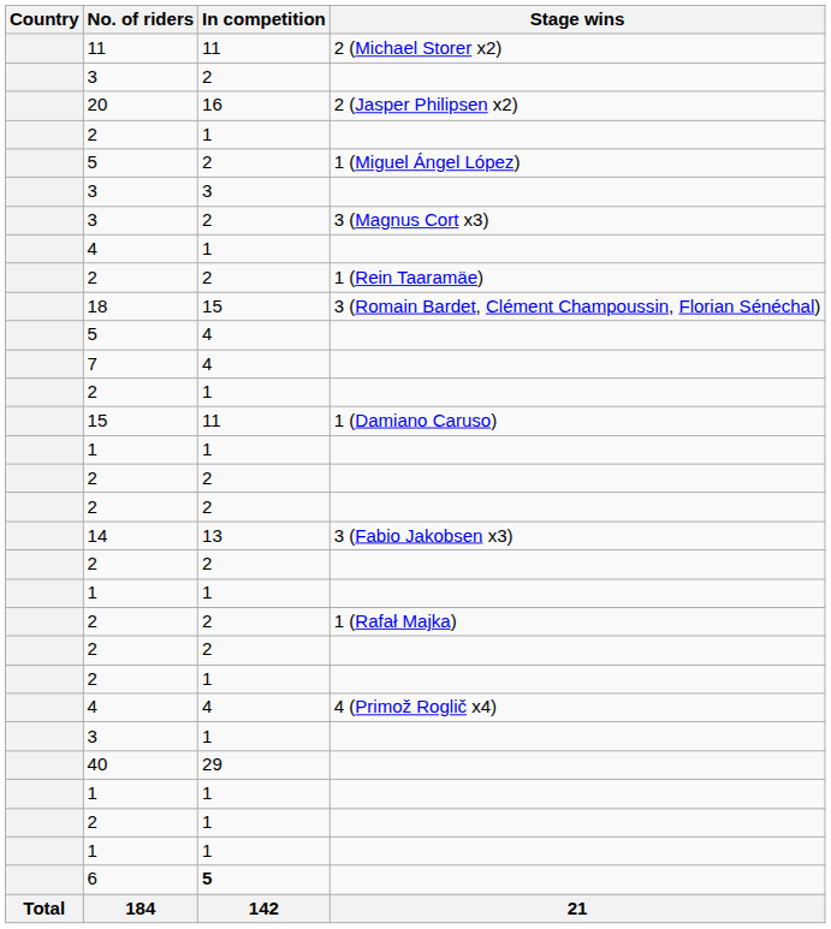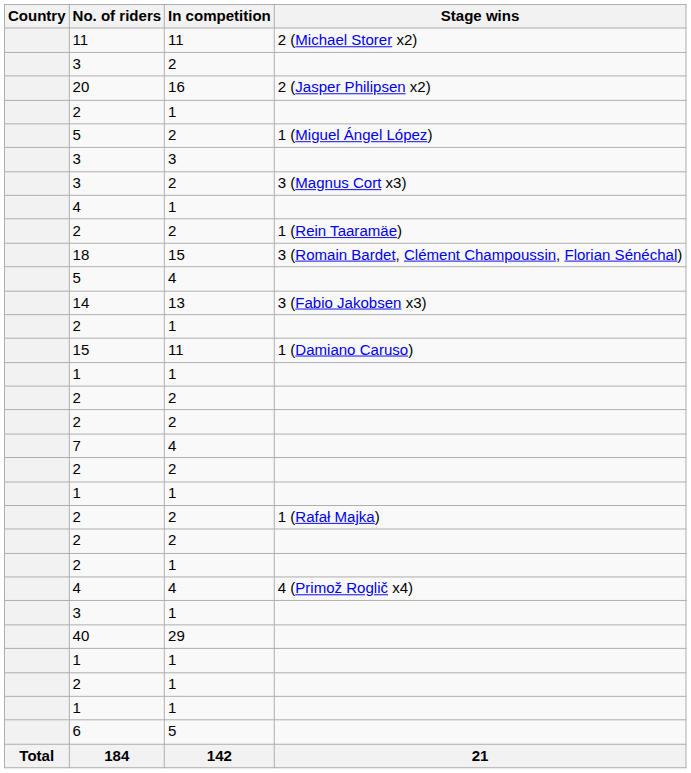rows swapped: 7 <-> 14
6 | In competition: bold -> normal
